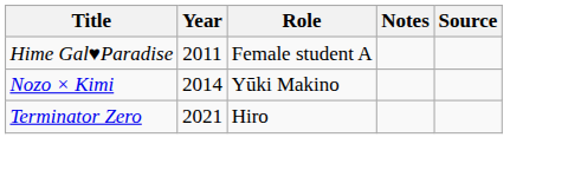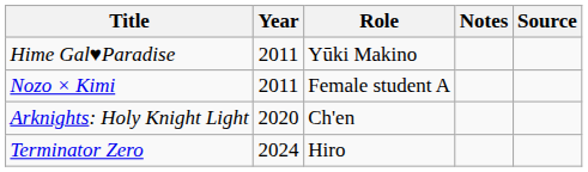Hime Gal♥Paradise | Role: Female student A -> Yūki Makino
Nozo × Kimi | Year: 2014 -> 2011
Nozo × Kimi | Role: Yūki Makino -> Female student A
+ row: Arknights: Holy Knight Light | 2020 | Ch'en
Terminator Zero | Year: 2021 -> 2024
